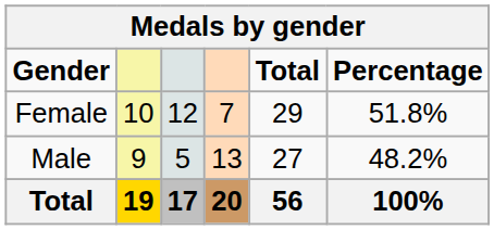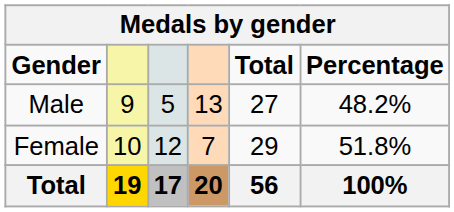rows swapped: Male <-> Female
